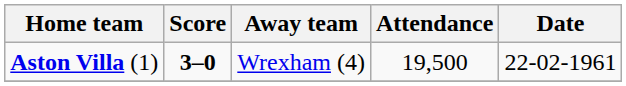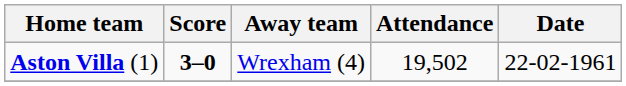Aston Villa (1) | Attendance: 19,500 -> 19,502
